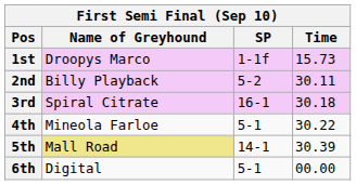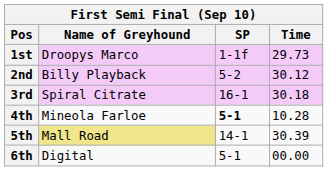1st | Time: 15.73 -> 29.73
2nd | Time: 30.11 -> 30.12
4th | SP: normal -> bold
4th | Time: 30.22 -> 10.28
